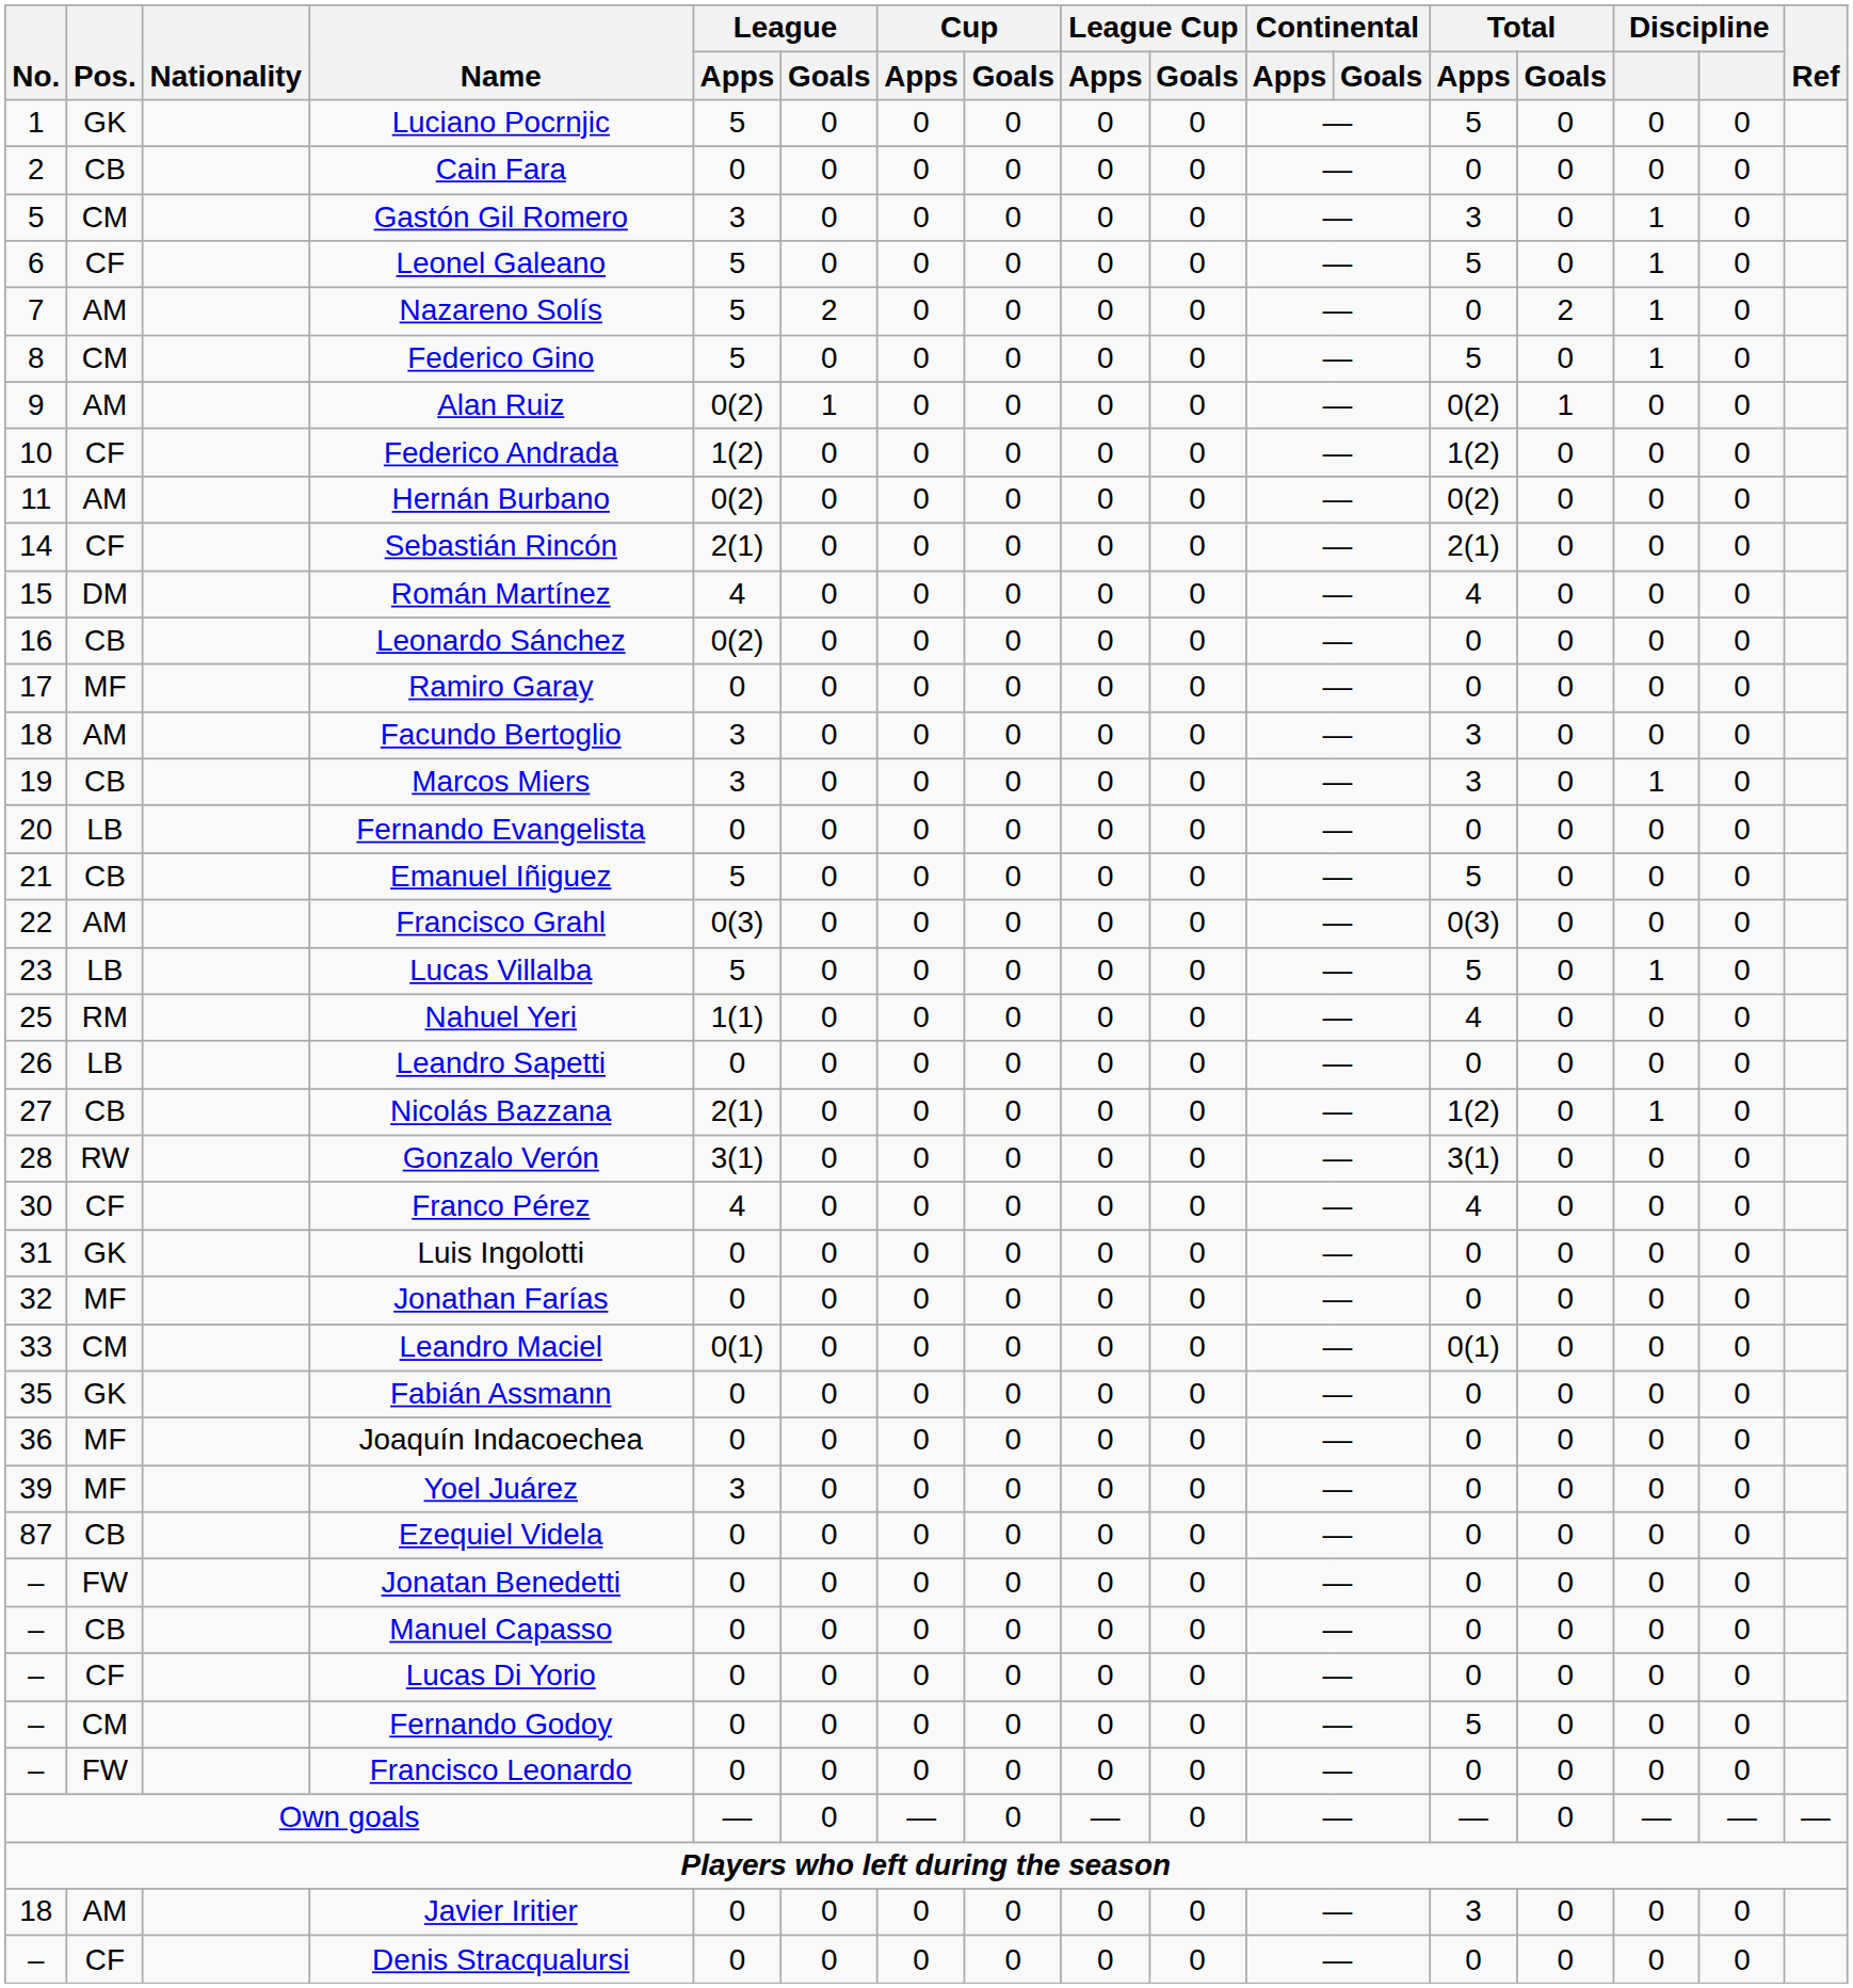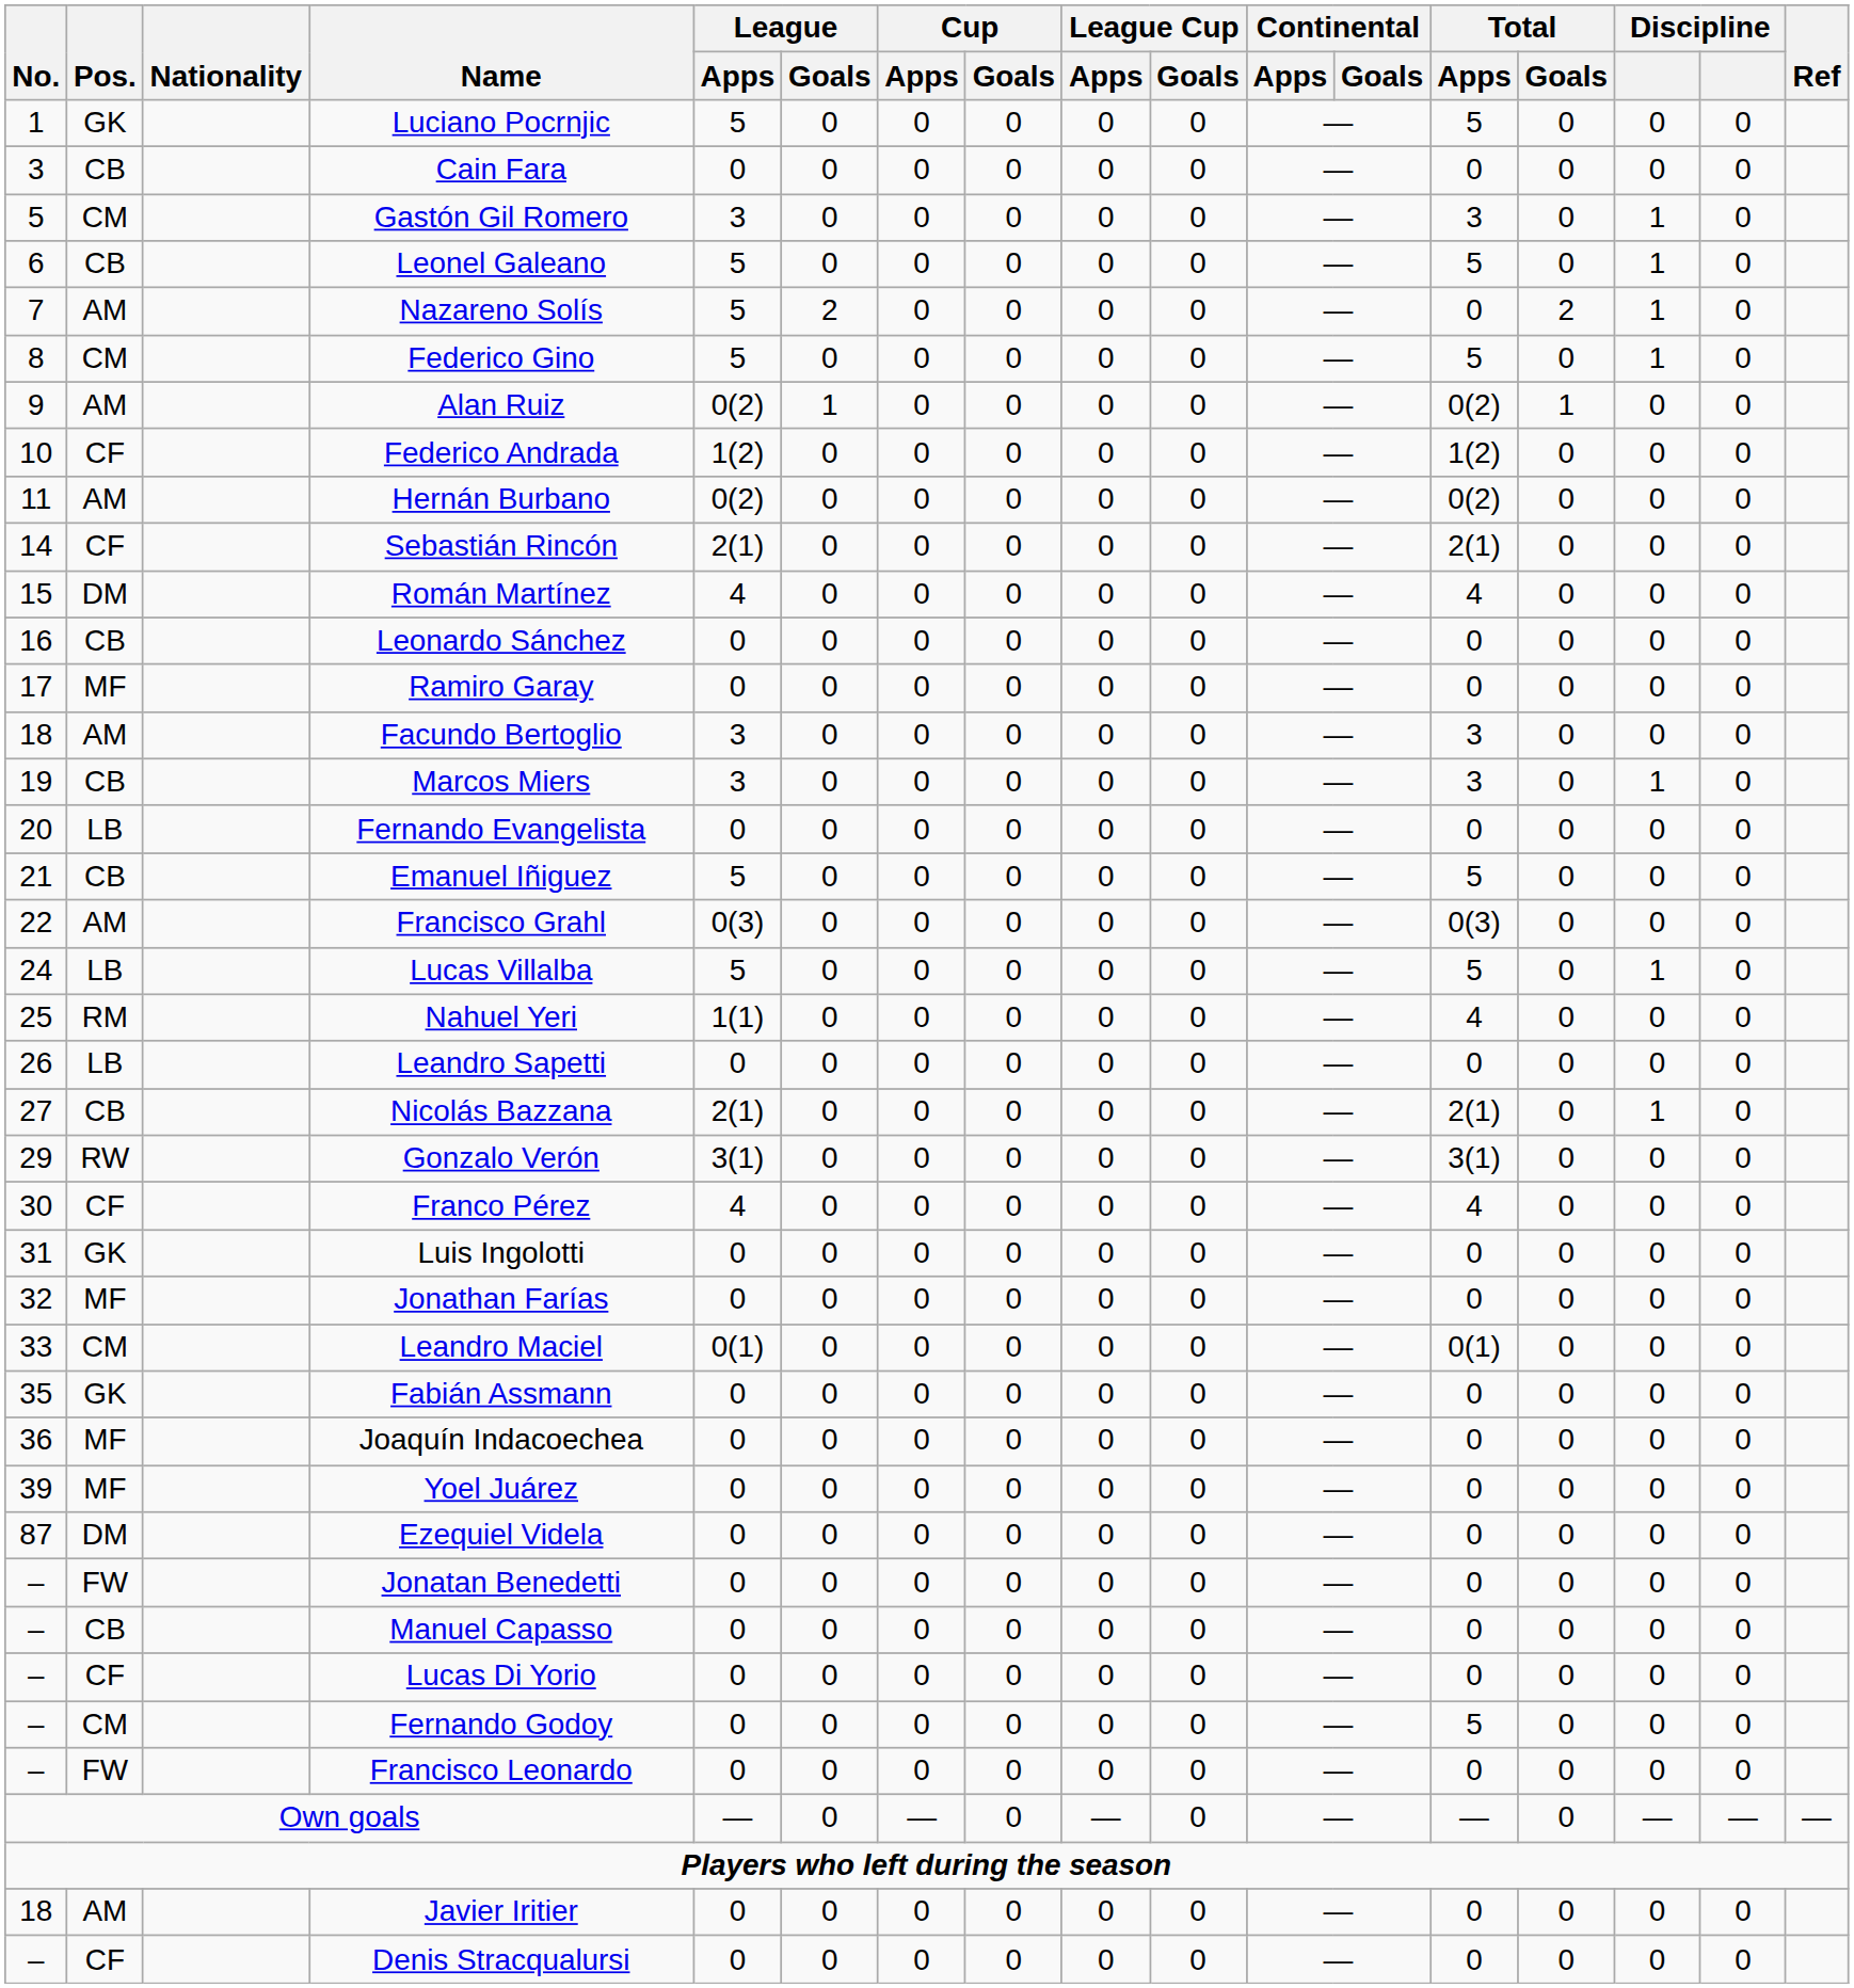Cain Fara | No.: 2 -> 3
Leonel Galeano | Pos.: CF -> CB
Leonardo Sánchez | League / Apps: 0(2) -> 0
Lucas Villalba | No.: 23 -> 24
Nicolás Bazzana | Total / Apps: 1(2) -> 2(1)
Gonzalo Verón | No.: 28 -> 29
Yoel Juárez | League / Apps: 3 -> 0
Ezequiel Videla | Pos.: CB -> DM
Javier Iritier | Total / Apps: 3 -> 0
